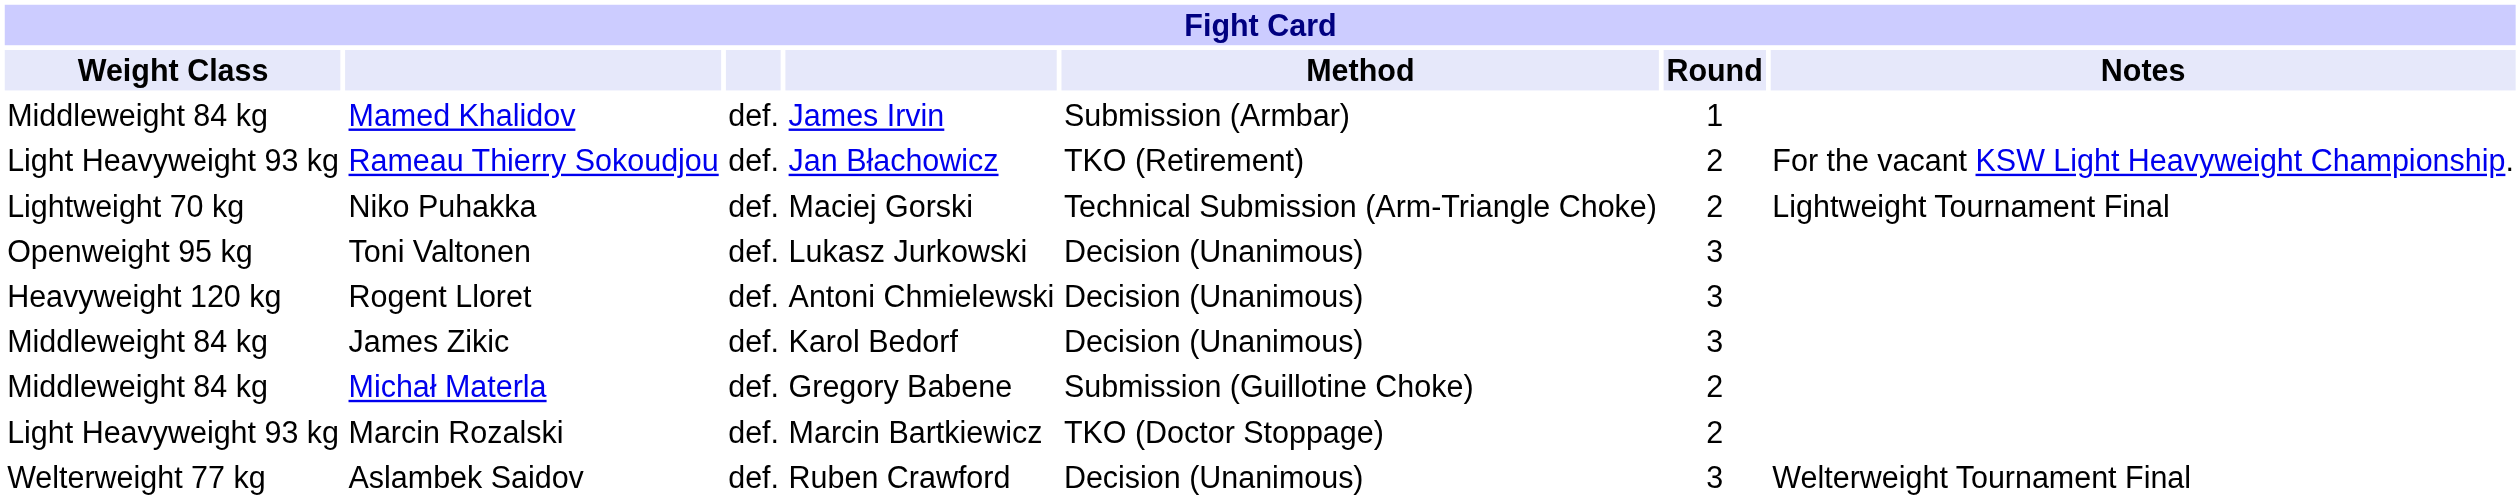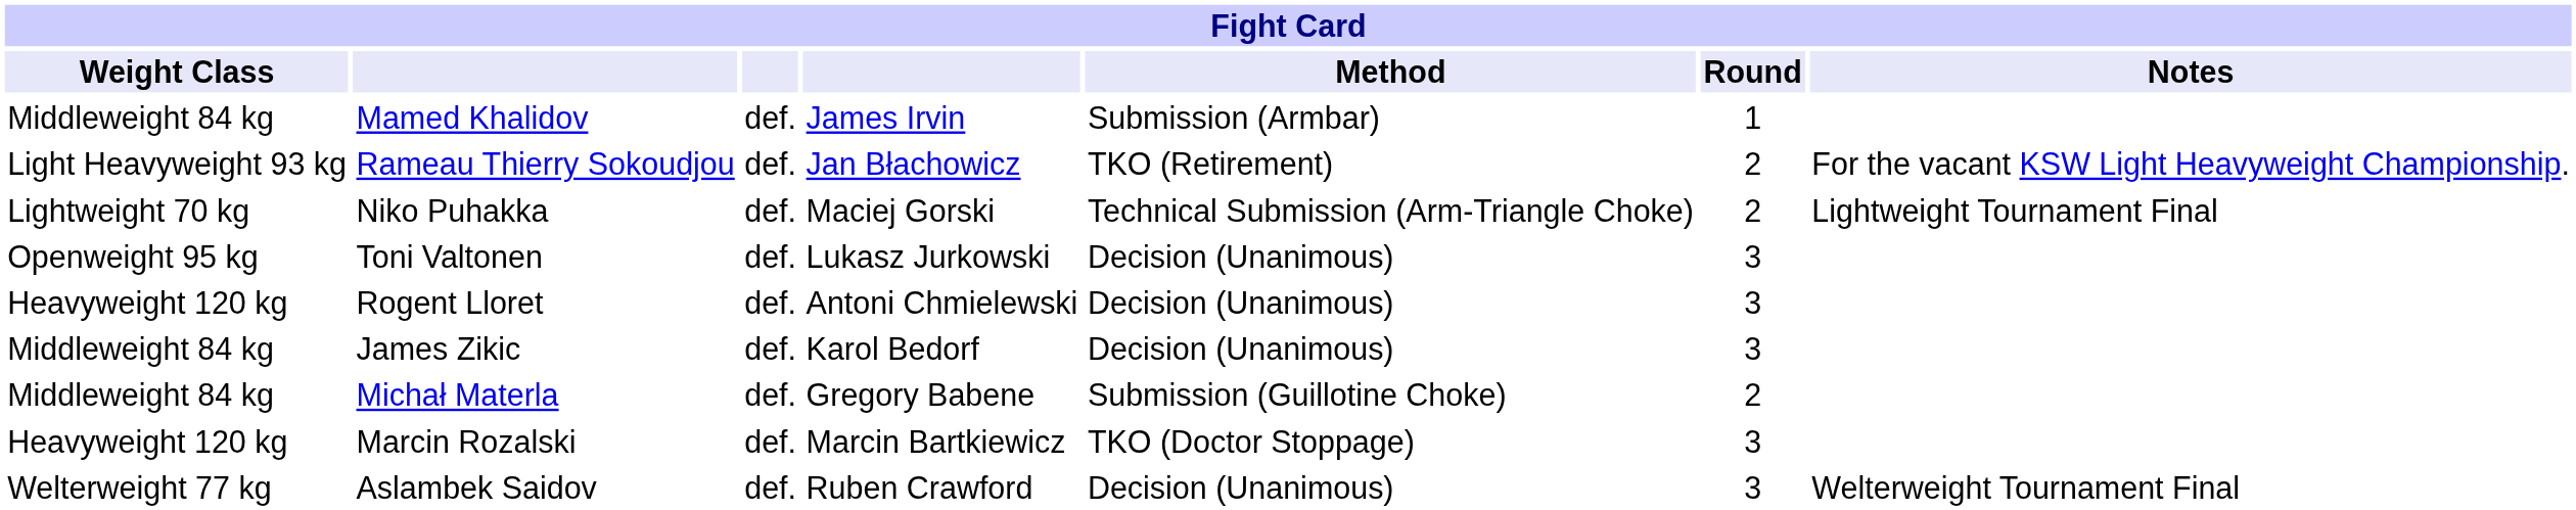Marcin Rozalski | Weight Class: Light Heavyweight 93 kg -> Heavyweight 120 kg
Marcin Rozalski | Round: 2 -> 3
